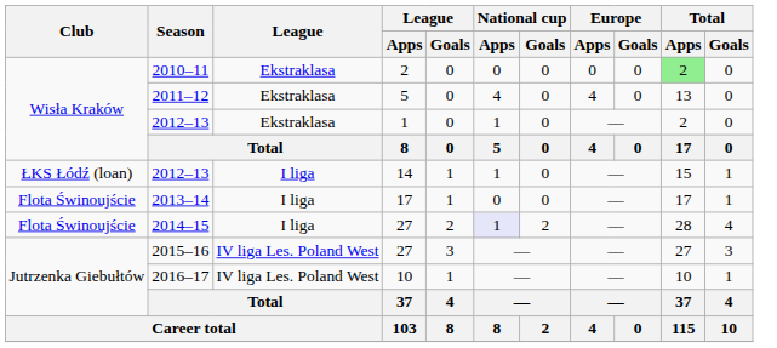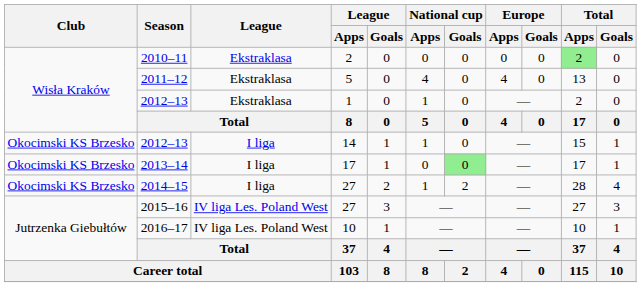2012–13 / 14 | Club: ŁKS Łódź (loan) -> Okocimski KS Brzesko
2013–14 | Club: Flota Świnoujście -> Okocimski KS Brzesko
2013–14 | National cup / Goals: no background -> lightgreen background
2014–15 | Club: Flota Świnoujście -> Okocimski KS Brzesko
2014–15 | National cup / Apps: lavender background -> no background
